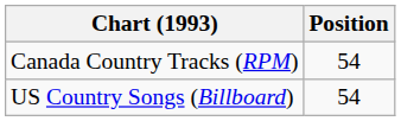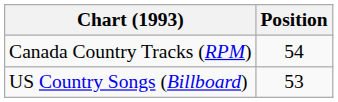US Country Songs (Billboard) | Position: 54 -> 53
